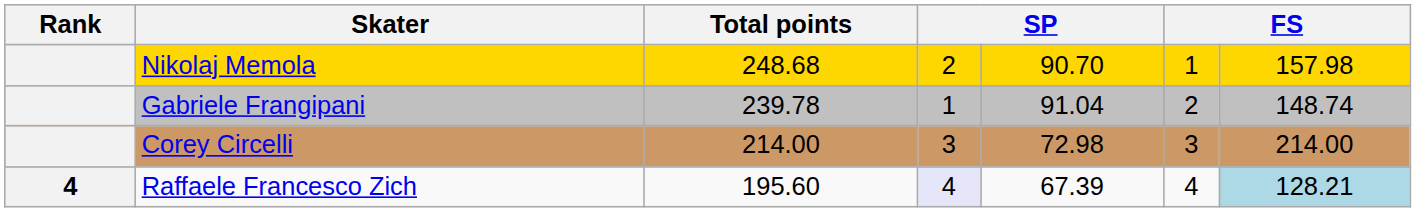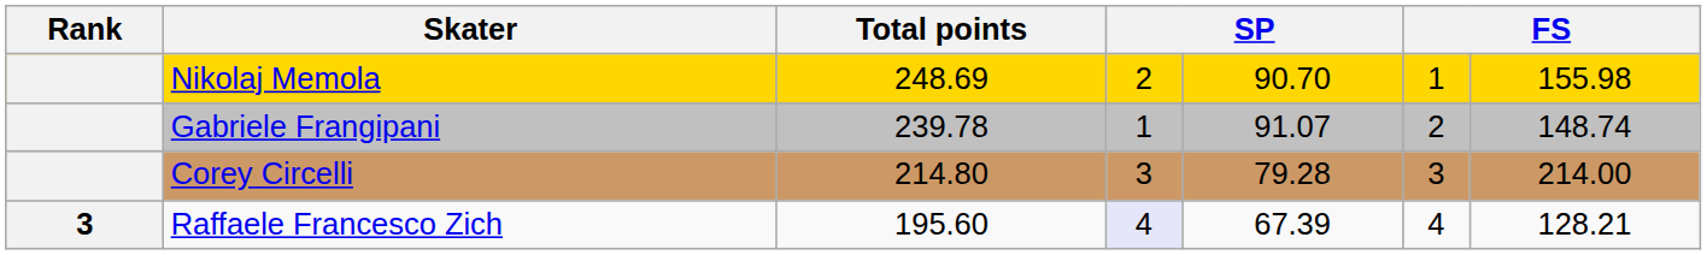Nikolaj Memola | Total points: 248.68 -> 248.69
Nikolaj Memola | column 7: 157.98 -> 155.98
Gabriele Frangipani | column 5: 91.04 -> 91.07
Corey Circelli | Total points: 214.00 -> 214.80
Corey Circelli | column 5: 72.98 -> 79.28
Raffaele Francesco Zich | Rank: 4 -> 3
Raffaele Francesco Zich | column 7: lightblue background -> no background
